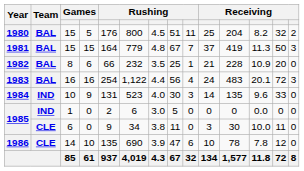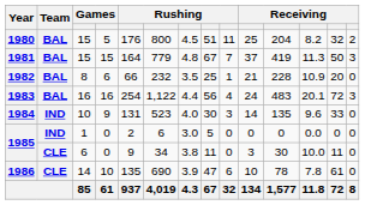1986 | column 13: 12 -> 61
